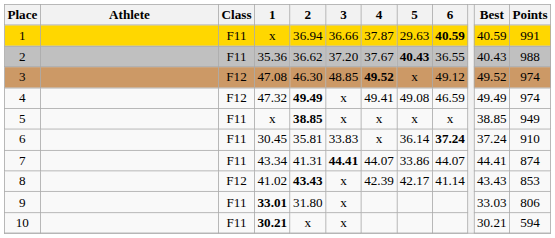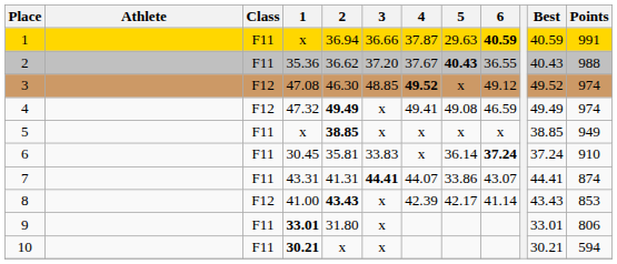7 | 1: 43.34 -> 43.31
7 | 6: 44.07 -> 43.07
8 | 1: 41.02 -> 41.00
9 | Best: 33.03 -> 33.01
